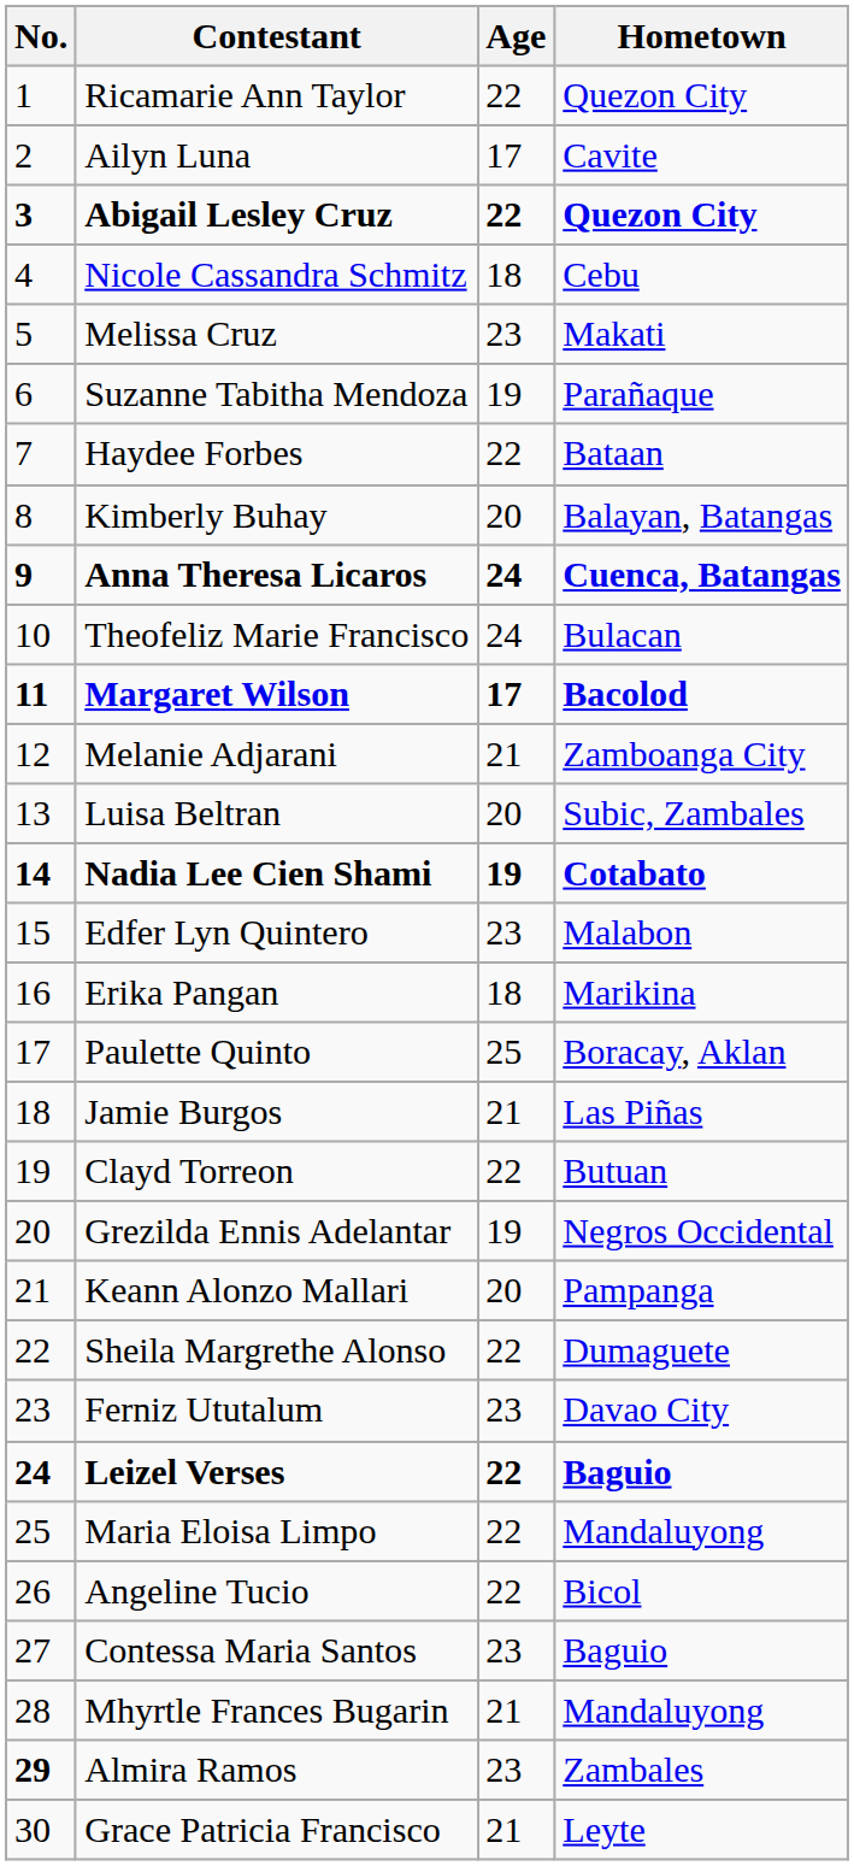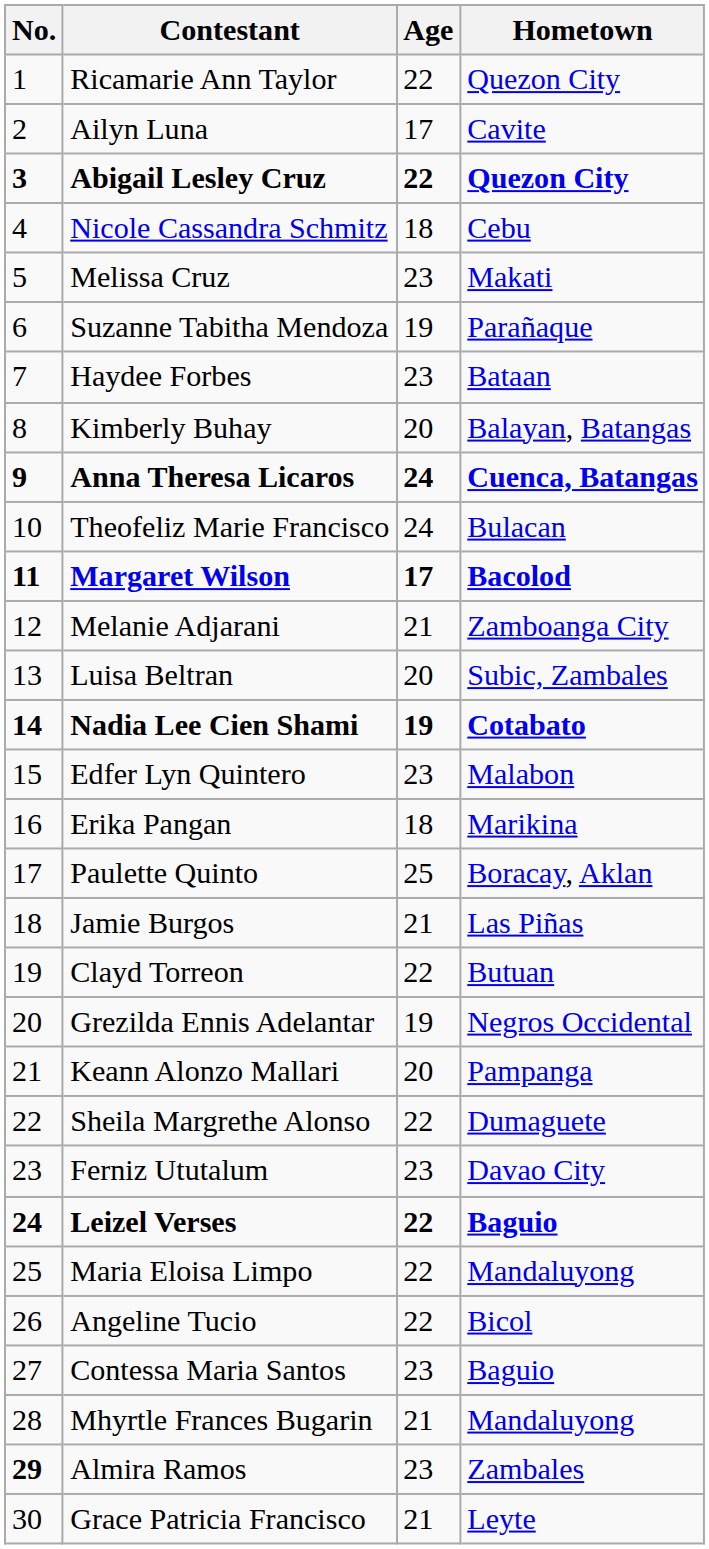Haydee Forbes | Age: 22 -> 23
